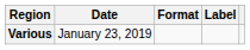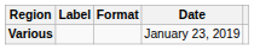columns swapped: Date <-> Label
